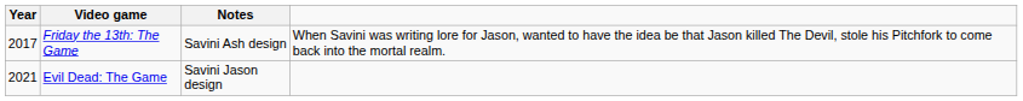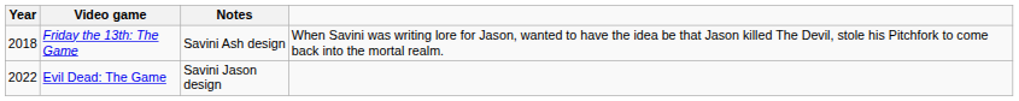Friday the 13th: The Game | Year: 2017 -> 2018
Evil Dead: The Game | Year: 2021 -> 2022
